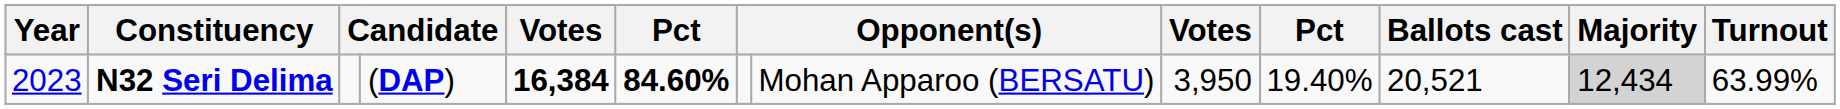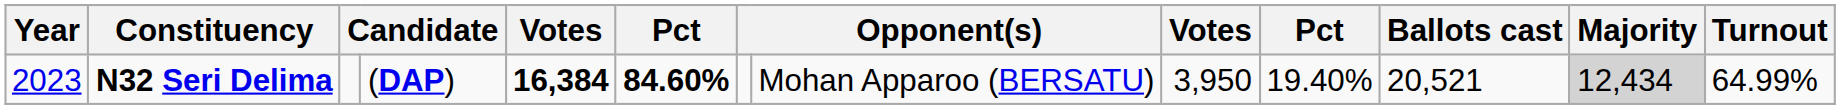N32 Seri Delima | Turnout: 63.99% -> 64.99%
